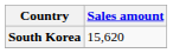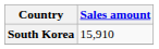South Korea | Sales amount: 15,620 -> 15,910
